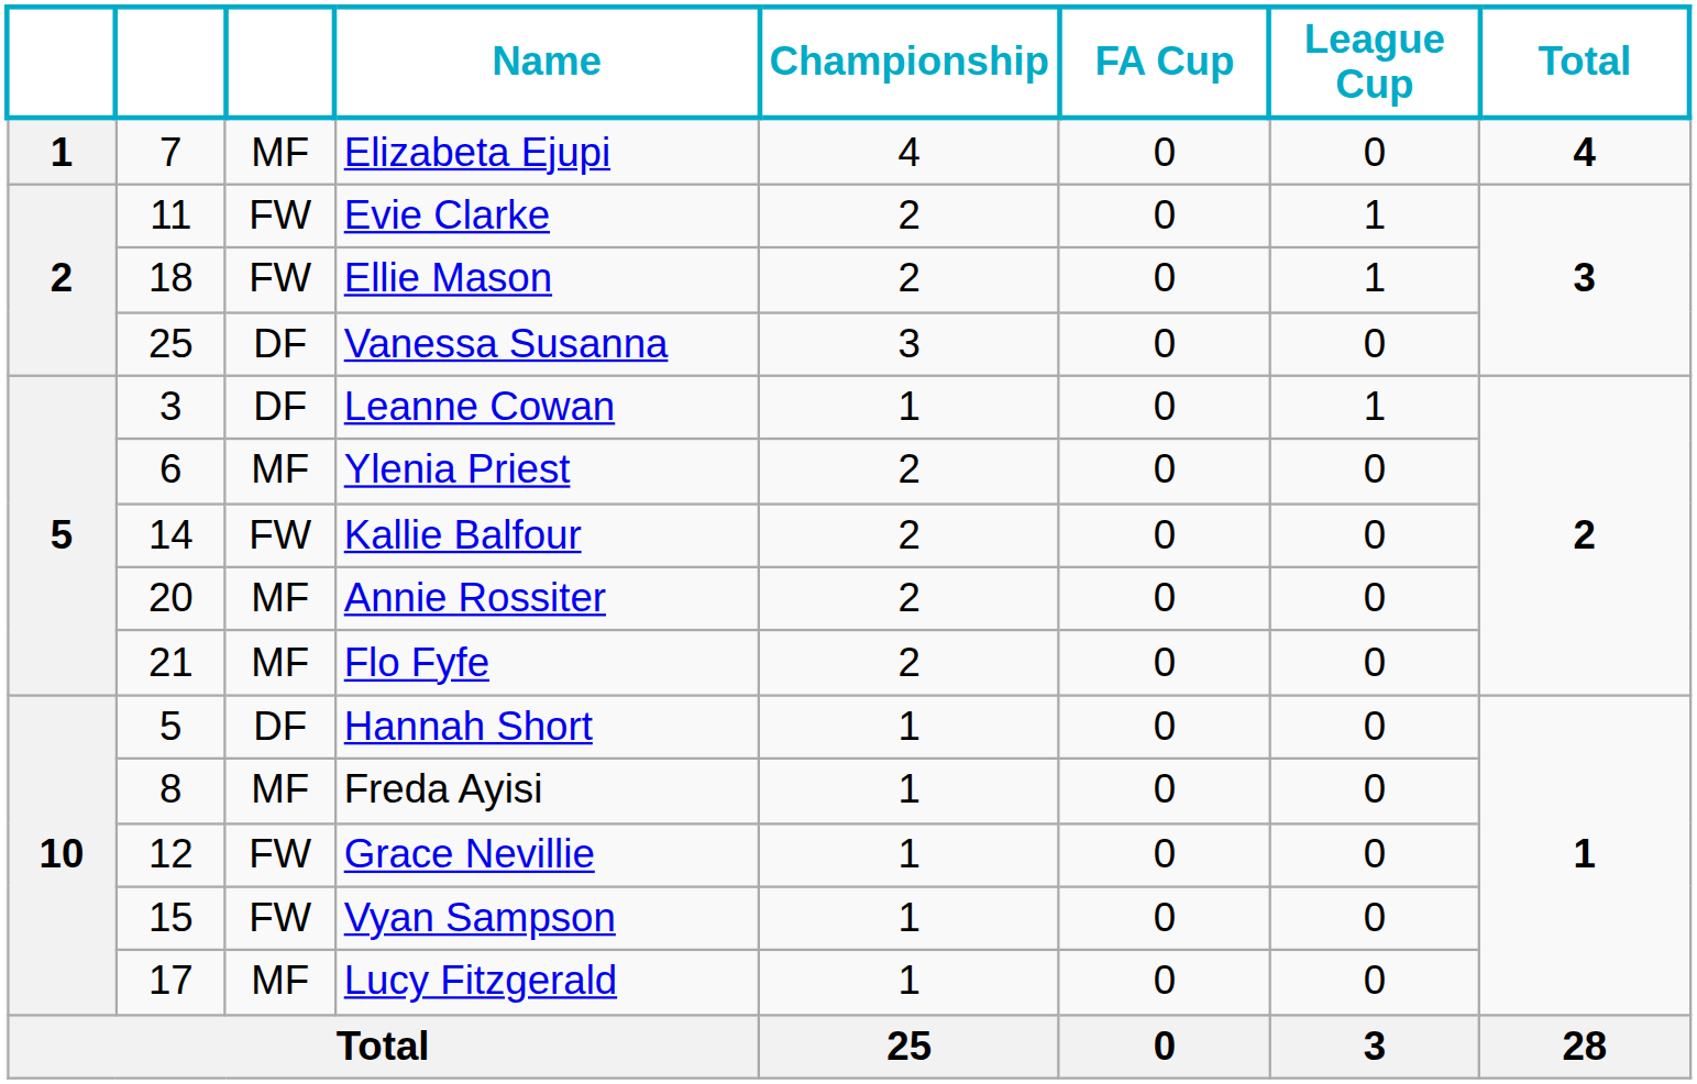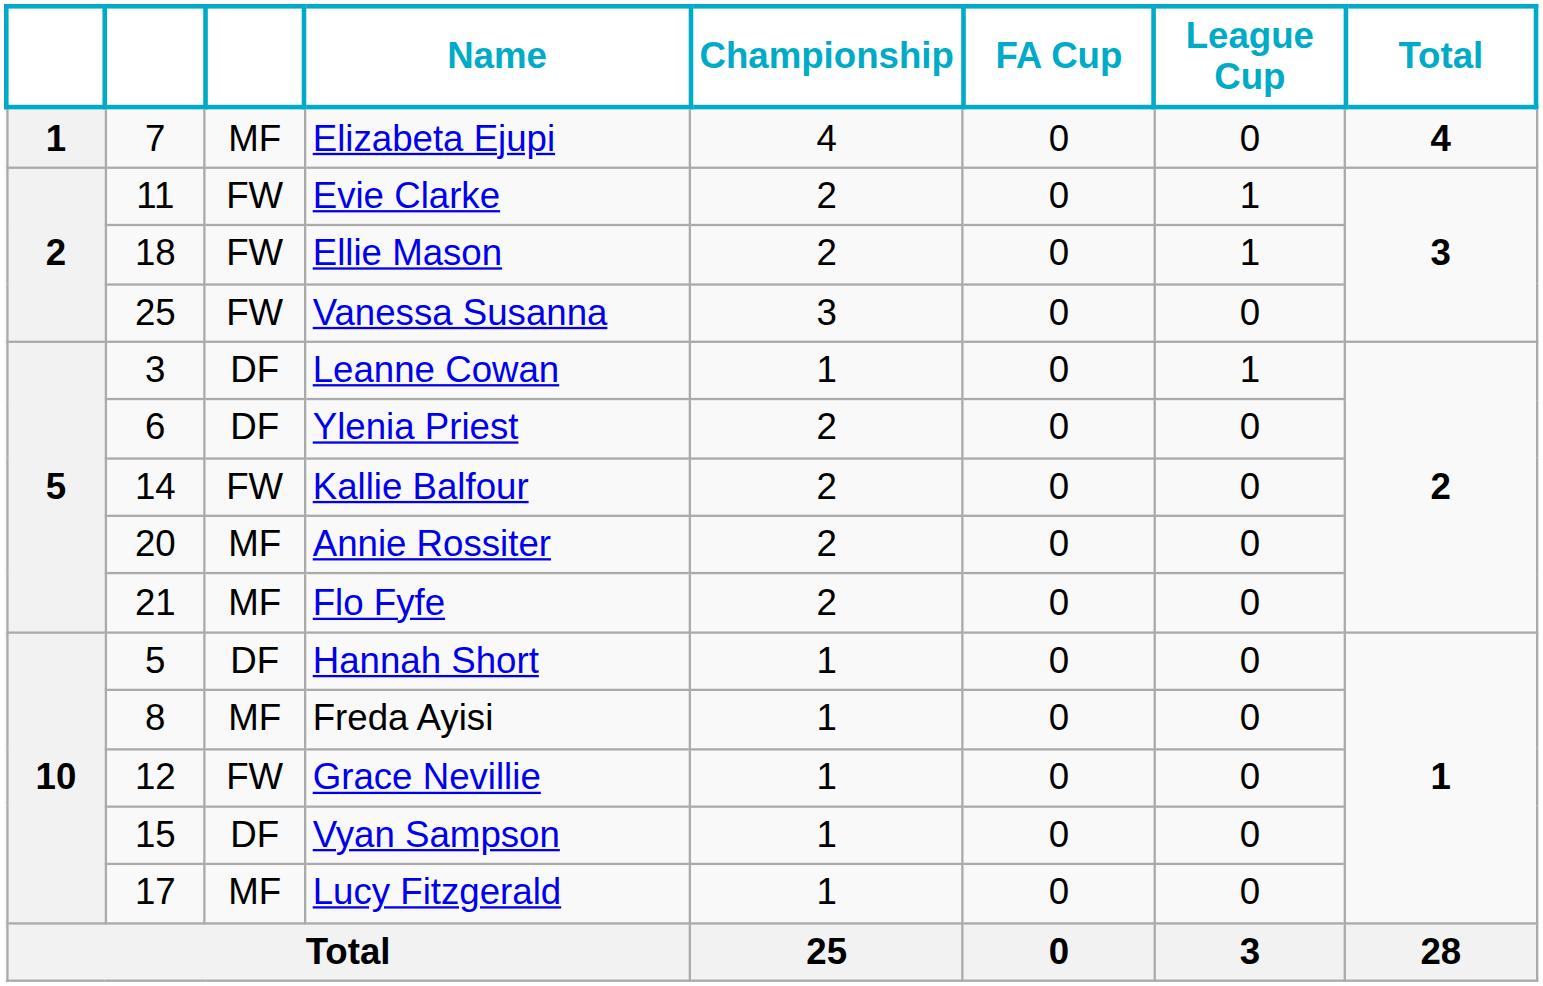Vanessa Susanna | column 3: DF -> FW
Ylenia Priest | column 3: MF -> DF
Vyan Sampson | column 3: FW -> DF
